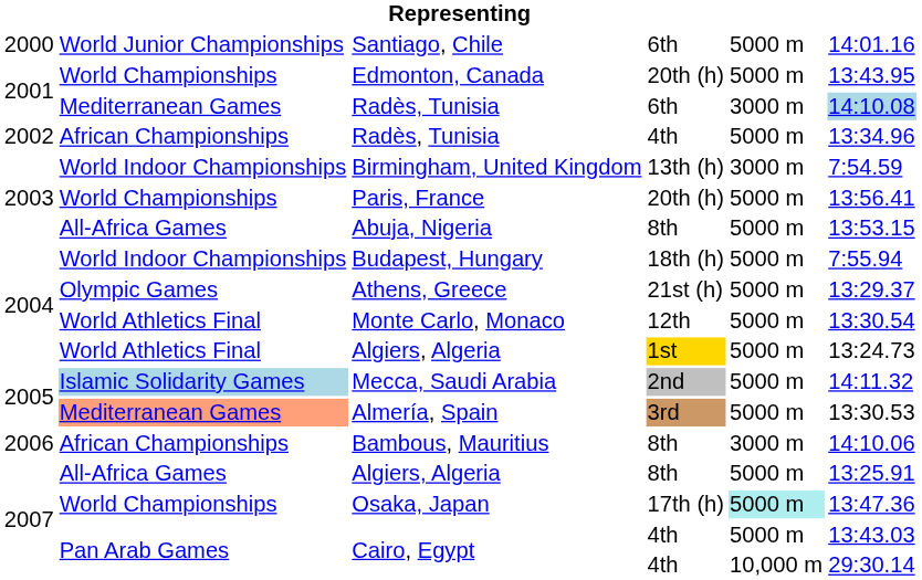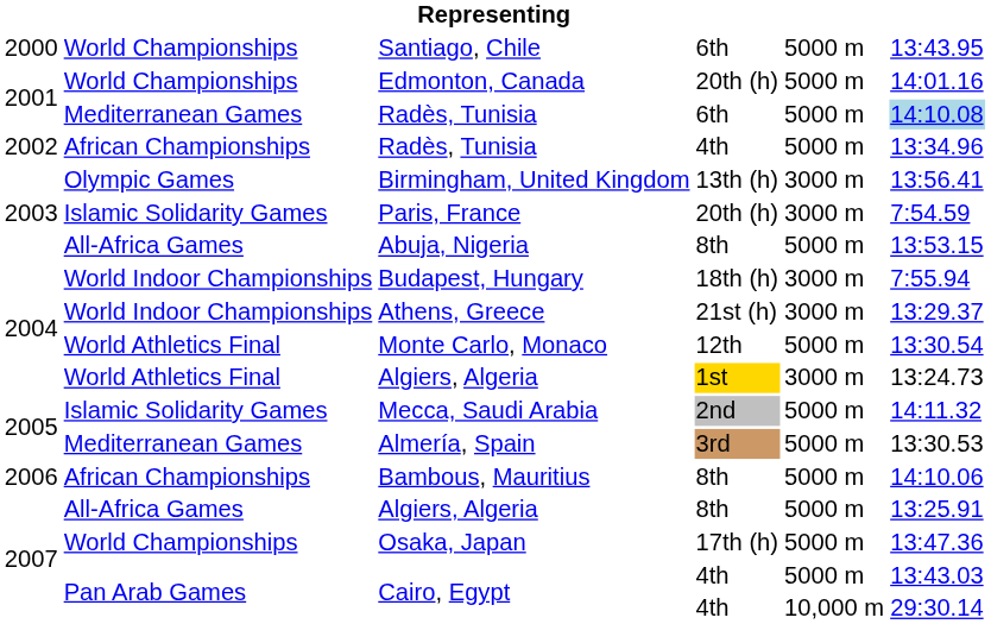Santiago, Chile | column 2: World Junior Championships -> World Championships
Santiago, Chile | column 6: 14:01.16 -> 13:43.95
Edmonton, Canada | column 6: 13:43.95 -> 14:01.16
Radès, Tunisia / 6th | column 5: 3000 m -> 5000 m
Birmingham, United Kingdom | column 2: World Indoor Championships -> Olympic Games
Birmingham, United Kingdom | column 6: 7:54.59 -> 13:56.41
Paris, France | column 2: World Championships -> Islamic Solidarity Games
Paris, France | column 5: 5000 m -> 3000 m
Paris, France | column 6: 13:56.41 -> 7:54.59
Budapest, Hungary | column 5: 5000 m -> 3000 m
Athens, Greece | column 2: Olympic Games -> World Indoor Championships
Athens, Greece | column 5: 5000 m -> 3000 m
Algiers, Algeria / 1st | column 5: 5000 m -> 3000 m
Mecca, Saudi Arabia | column 2: lightblue background -> no background
Almería, Spain | column 2: lightsalmon background -> no background
Bambous, Mauritius | column 5: 3000 m -> 5000 m
Osaka, Japan | column 5: paleturquoise background -> no background
